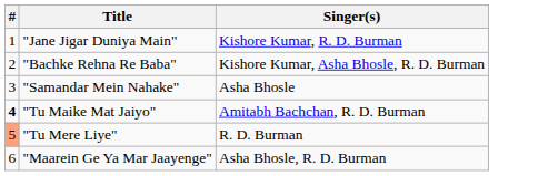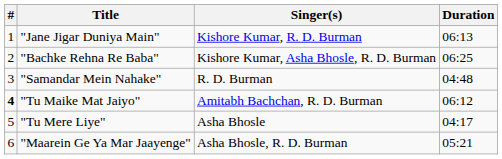+ column: Duration | 06:13 | 06:25 | 04:48 | 06:12 | 04:17 | 05:21
"Samandar Mein Nahake" | Singer(s): Asha Bhosle -> R. D. Burman
"Tu Mere Liye" | #: lightsalmon background -> no background
"Tu Mere Liye" | Singer(s): R. D. Burman -> Asha Bhosle
